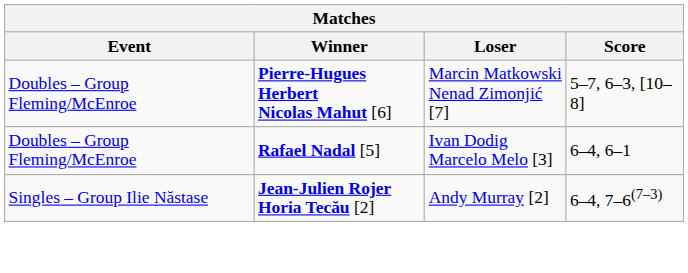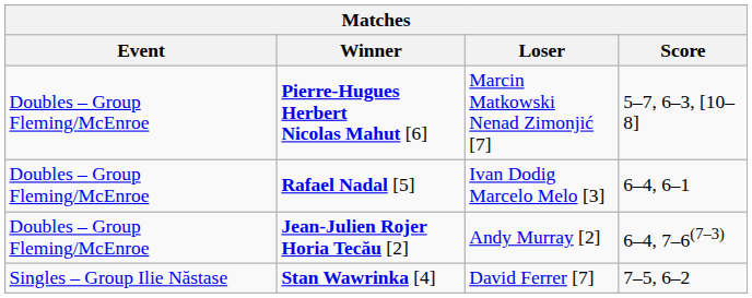Jean-Julien Rojer Horia Tecău [2] | Event: Singles – Group Ilie Năstase -> Doubles – Group Fleming/McEnroe
+ row: Singles – Group Ilie Năstase | Stan Wawrinka [4] | David Ferrer [7] | 7–5, 6–2
